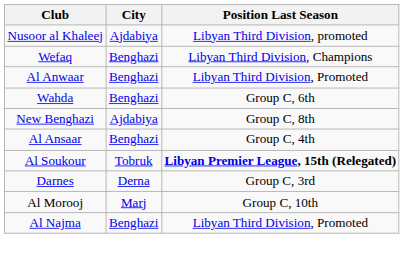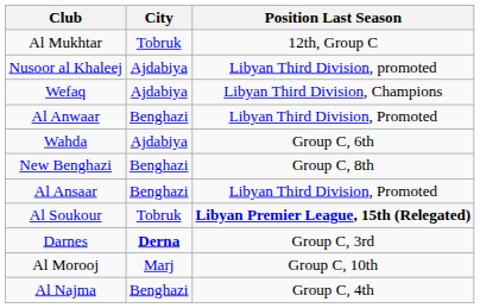+ row: Al Mukhtar | Tobruk | 12th, Group C
Wefaq | City: Benghazi -> Ajdabiya
Wahda | City: Benghazi -> Ajdabiya
New Benghazi | City: Ajdabiya -> Benghazi
Al Ansaar | Position Last Season: Group C, 4th -> Libyan Third Division, Promoted
Darnes | City: normal -> bold
Al Najma | Position Last Season: Libyan Third Division, Promoted -> Group C, 4th
